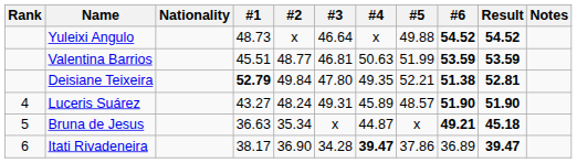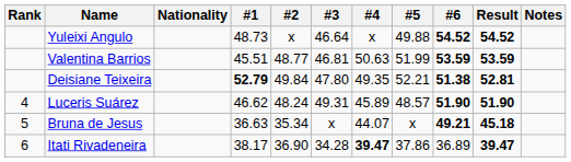Luceris Suárez | #1: 43.27 -> 46.62
Bruna de Jesus | #4: 44.87 -> 44.07
